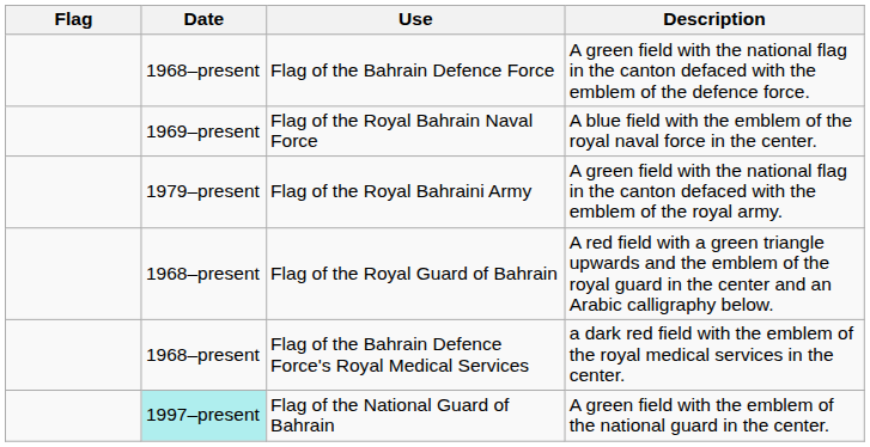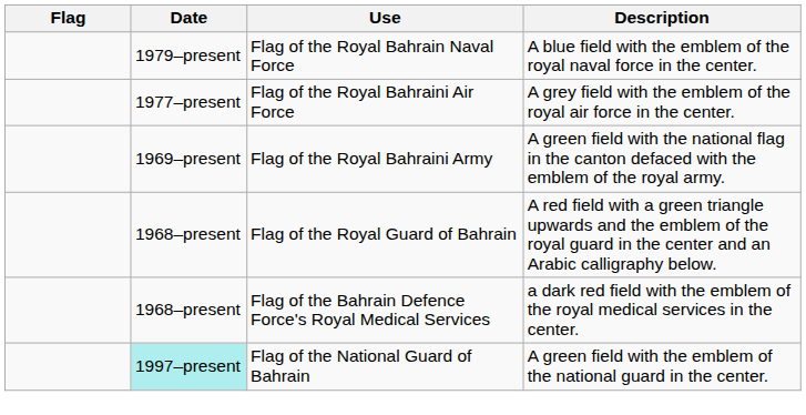- row: 1968–present | Flag of the Bahrain Defence Force | A green field with the national flag in the canton defaced with the emblem of the defence force.
Flag of the Royal Bahrain Naval Force | Date: 1969–present -> 1979–present
+ row: 1977–present | Flag of the Royal Bahraini Air Force | A grey field with the emblem of the royal air force in the center.
Flag of the Royal Bahraini Army | Date: 1979–present -> 1969–present
